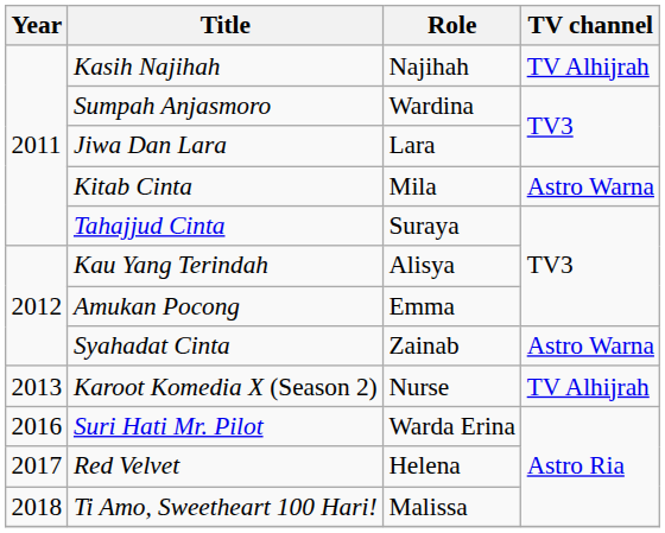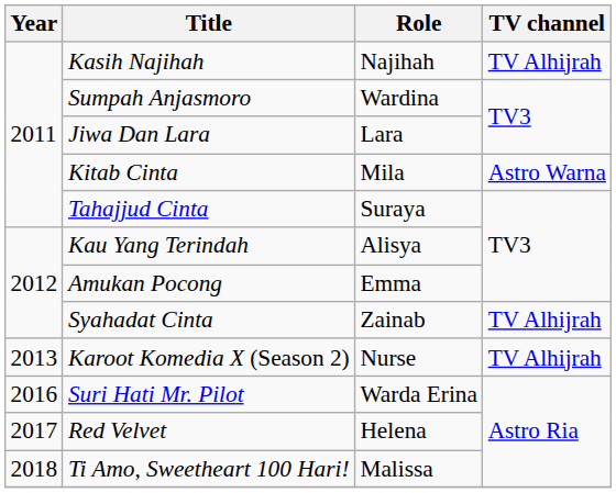Syahadat Cinta | TV channel: Astro Warna -> TV Alhijrah
